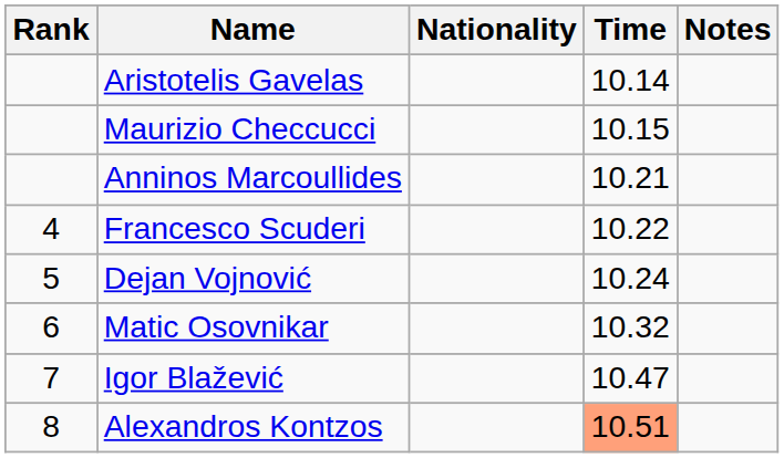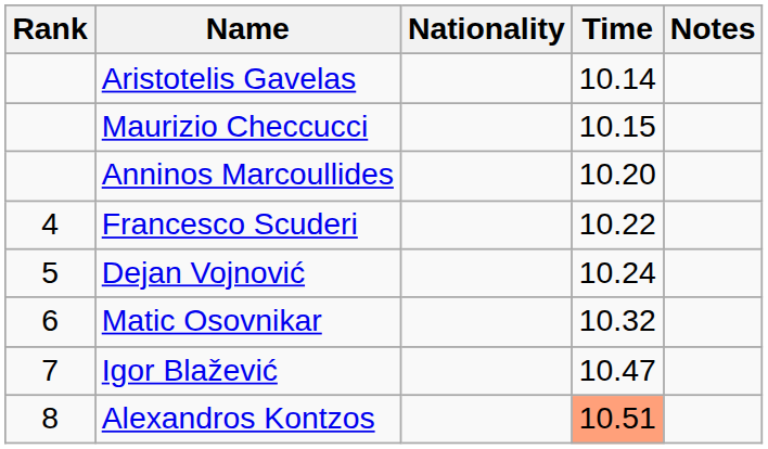Anninos Marcoullides | Time: 10.21 -> 10.20
